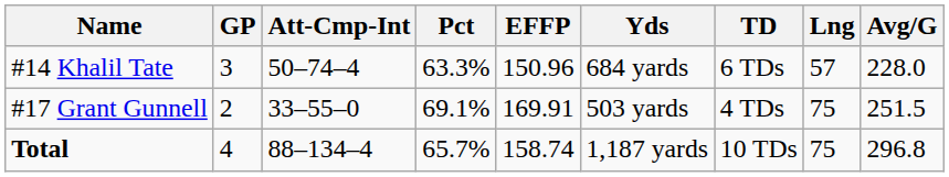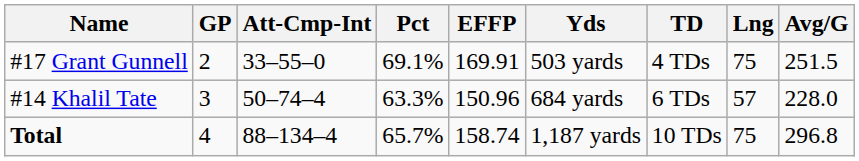rows swapped: #14 Khalil Tate <-> #17 Grant Gunnell
